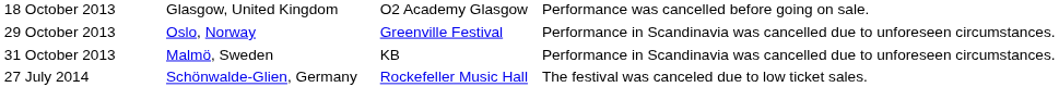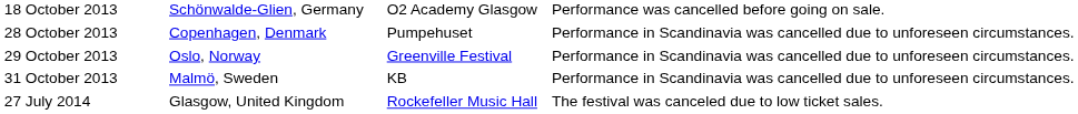18 October 2013 | column 2: Glasgow, United Kingdom -> Schönwalde-Glien, Germany
+ row: 28 October 2013 | Copenhagen, Denmark | Pumpehuset | Performance in Scandinavia was cancelled due to unforeseen circumstances.
27 July 2014 | column 2: Schönwalde-Glien, Germany -> Glasgow, United Kingdom
